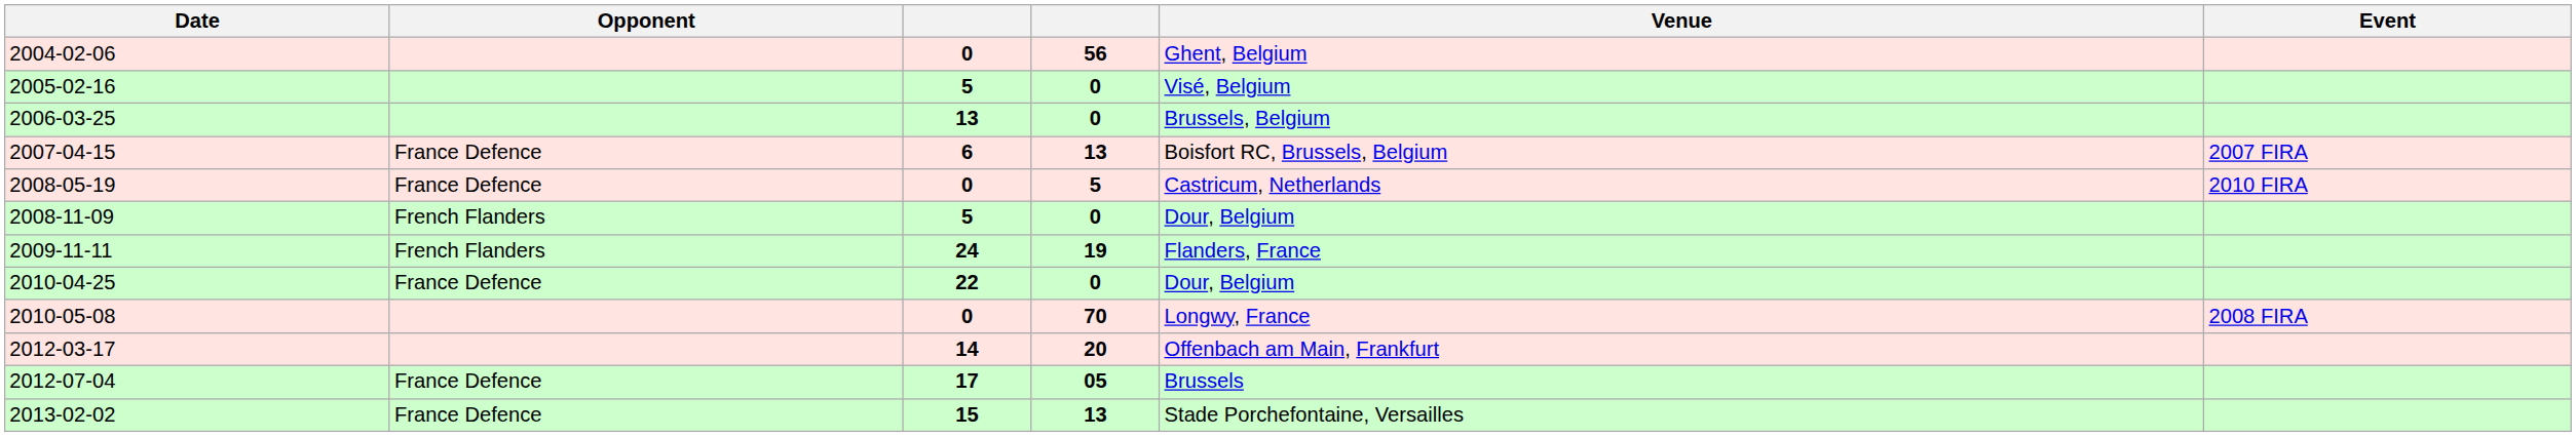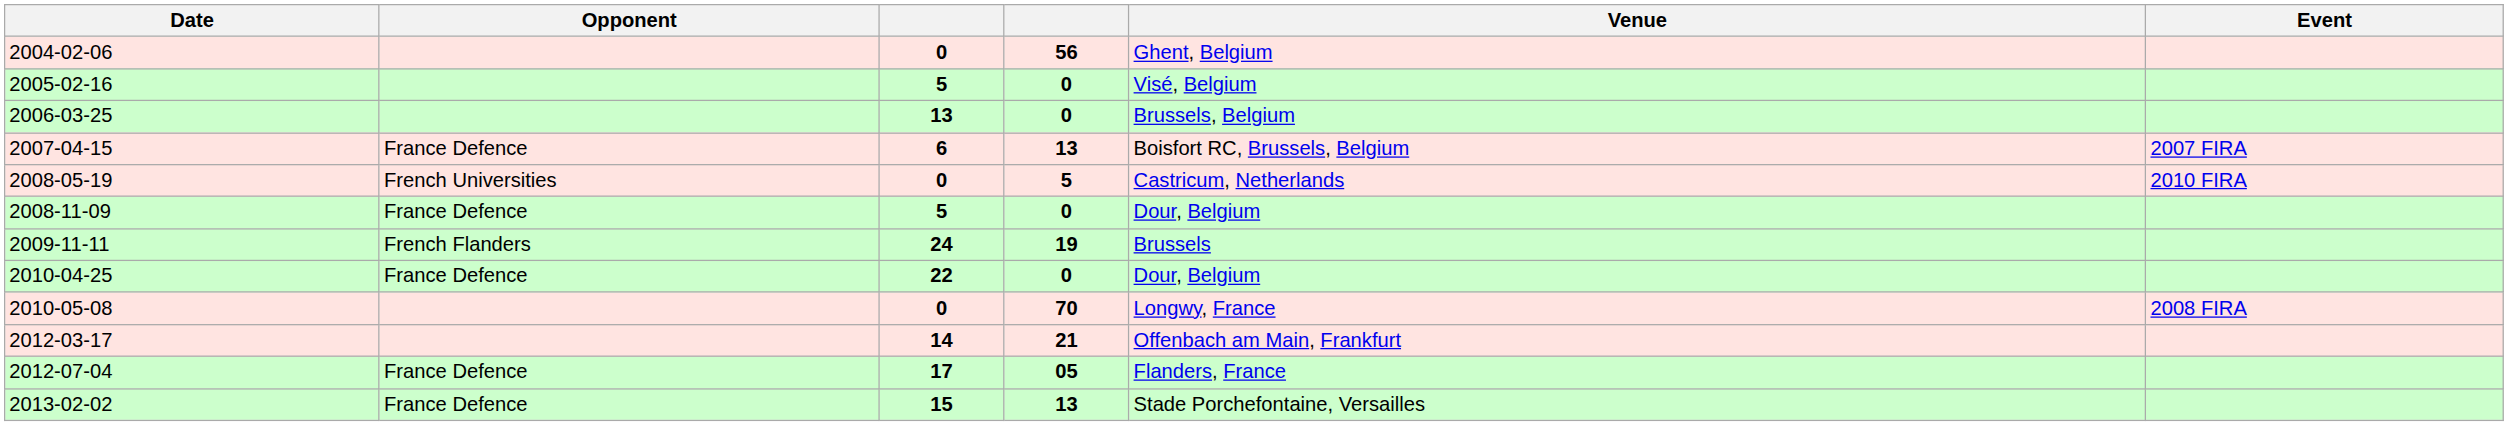2008-05-19 | Opponent: France Defence -> French Universities
2008-11-09 | Opponent: French Flanders -> France Defence
2009-11-11 | Venue: Flanders, France -> Brussels
2012-03-17 | column 4: 20 -> 21
2012-07-04 | Venue: Brussels -> Flanders, France
